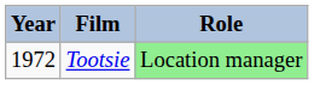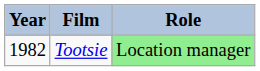Tootsie | Year: 1972 -> 1982
